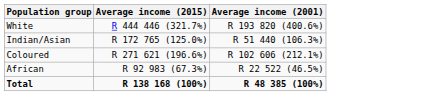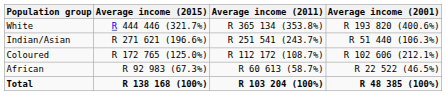+ column: Average income (2011) | R 365 134 (353.8%) | R 251 541 (243.7%) | R 112 172 (108.7%) | R 60 613 (58.7%) | R 103 204 (100%)
Indian/Asian | Average income (2015): R 172 765 (125.0%) -> R 271 621 (196.6%)
Coloured | Average income (2015): R 271 621 (196.6%) -> R 172 765 (125.0%)
